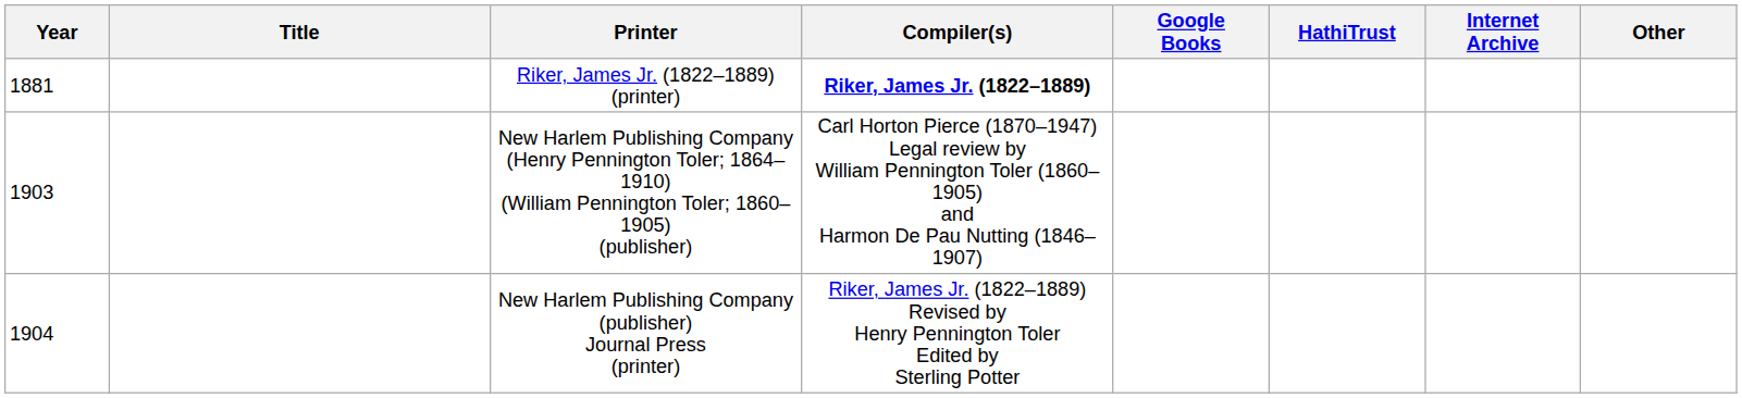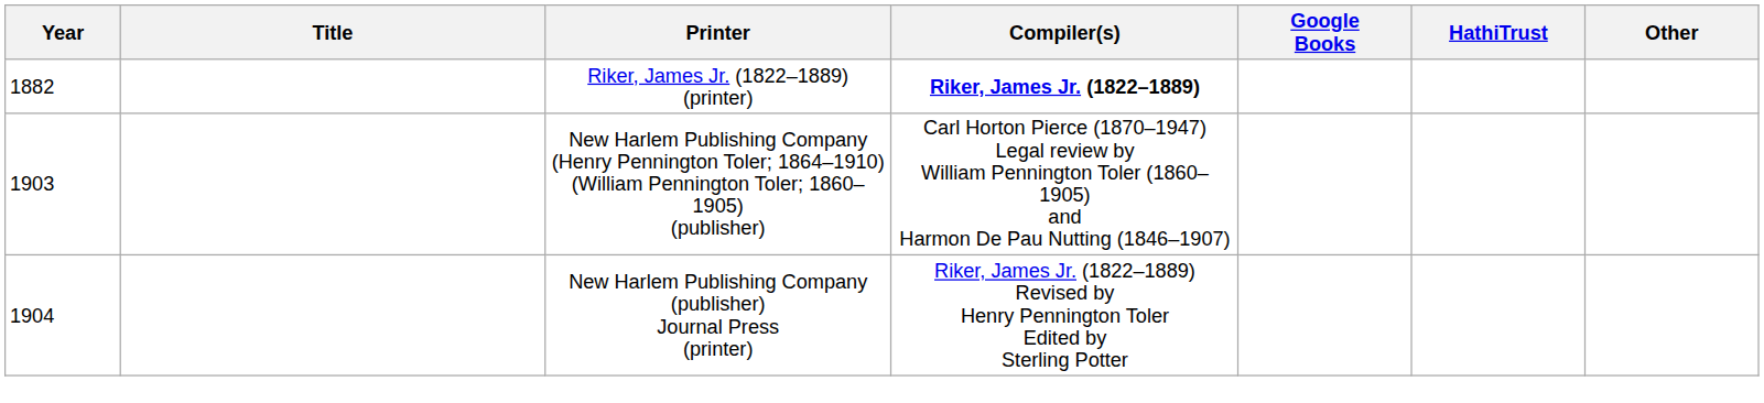- column: Internet Archive
Riker, James Jr. (1822–1889) (printer) | Year: 1881 -> 1882
